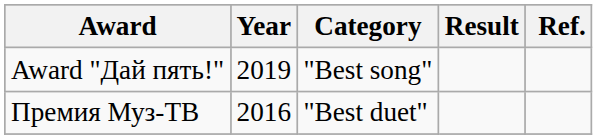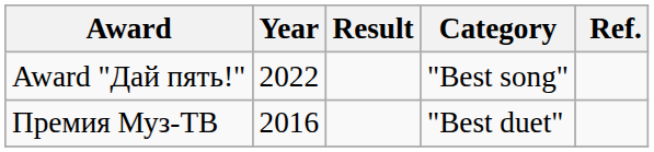columns swapped: Category <-> Result
Award "Дай пять!" | Year: 2019 -> 2022
